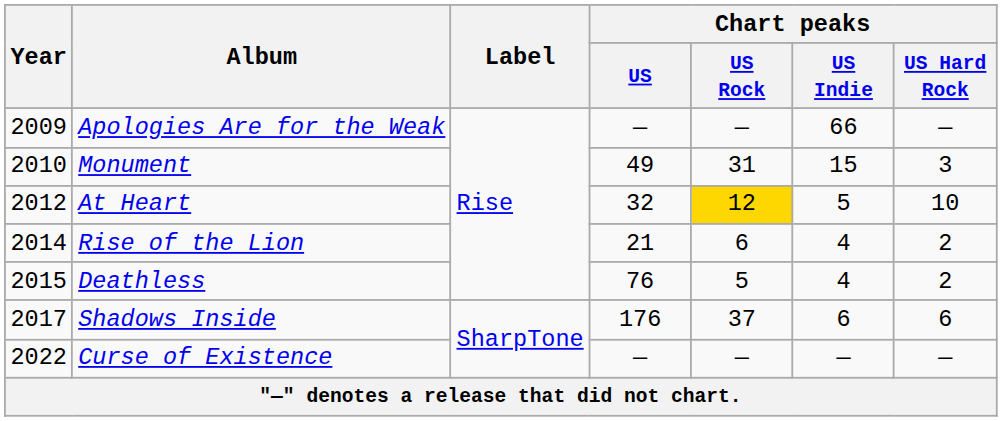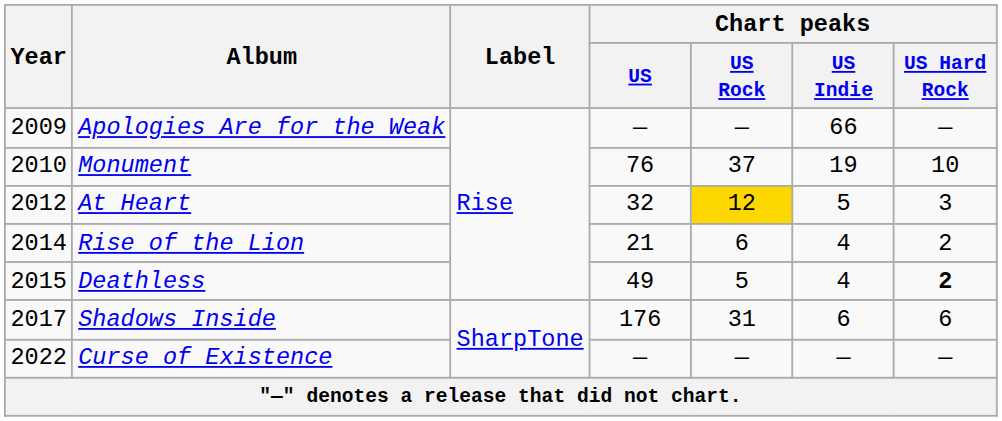Monument | Chart peaks / US: 49 -> 76
Monument | Chart peaks / US Rock: 31 -> 37
Monument | Chart peaks / US Indie: 15 -> 19
Monument | Chart peaks / US Hard Rock: 3 -> 10
At Heart | Chart peaks / US Hard Rock: 10 -> 3
Deathless | Chart peaks / US: 76 -> 49
Deathless | Chart peaks / US Hard Rock: normal -> bold
Shadows Inside | Chart peaks / US Rock: 37 -> 31
